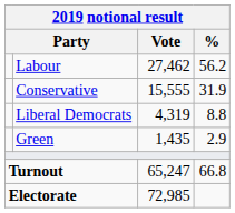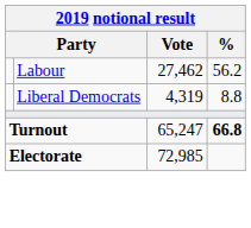- row: Conservative | 15,555 | 31.9
- row: Green | 1,435 | 2.9
Turnout | %: normal -> bold
